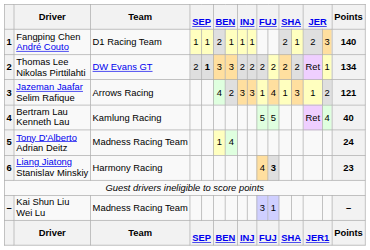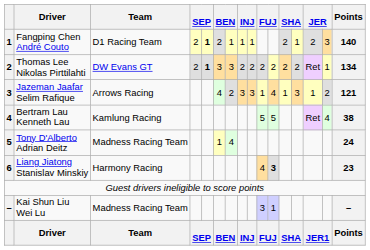Fangping Chen André Couto | column 4: 1 -> 2
Fangping Chen André Couto | column 5: normal -> bold
Bertram Lau Kenneth Lau | Points: 40 -> 38
